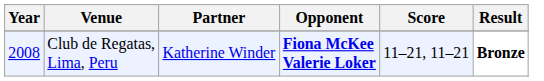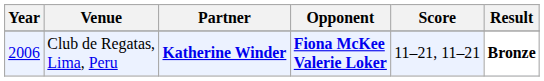Club de Regatas, Lima, Peru | Year: 2008 -> 2006
Club de Regatas, Lima, Peru | Partner: normal -> bold
